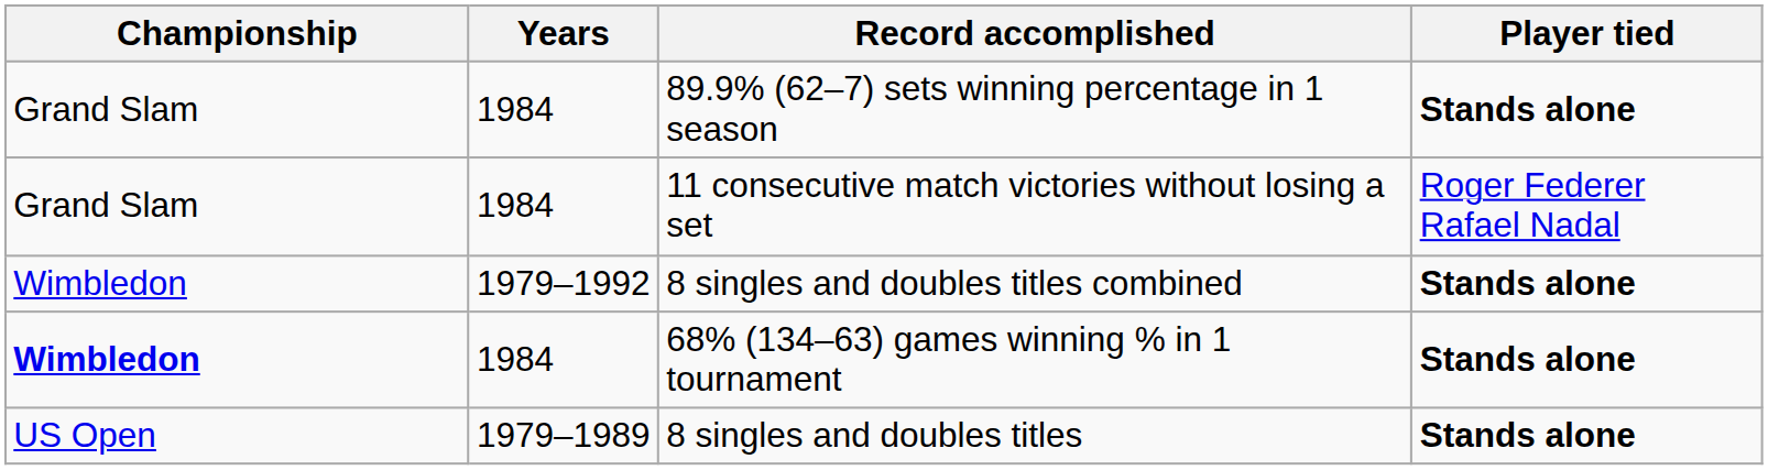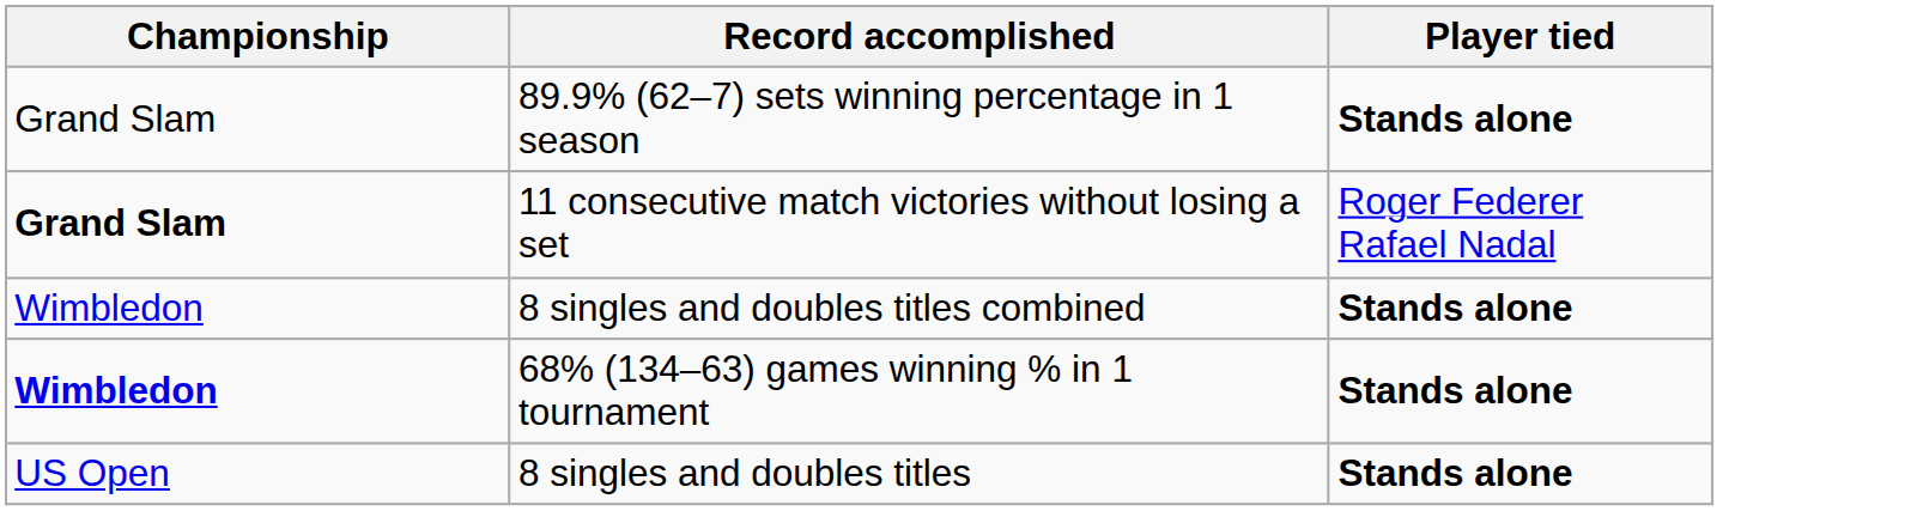- column: Years | 1984 | 1984 | 1979–1992 | 1984 | 1979–1989
11 consecutive match victories without losing a set | Championship: normal -> bold
